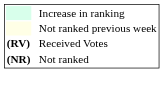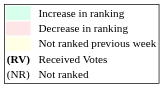+ row: Decrease in ranking
Not ranked | column 1: bold -> normal
